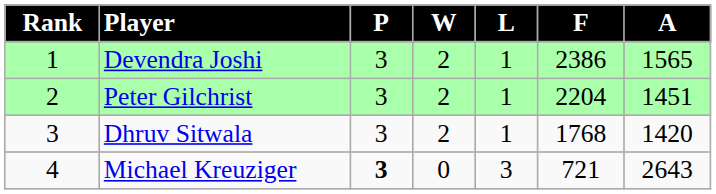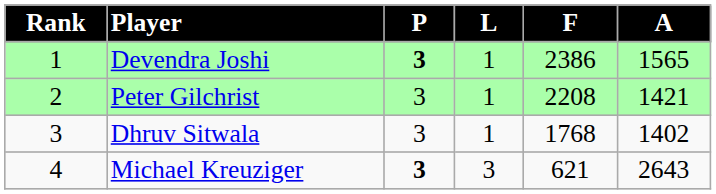- column: W | 2 | 2 | 2 | 0
Devendra Joshi | P: normal -> bold
Peter Gilchrist | F: 2204 -> 2208
Peter Gilchrist | A: 1451 -> 1421
Dhruv Sitwala | A: 1420 -> 1402
Michael Kreuziger | F: 721 -> 621
